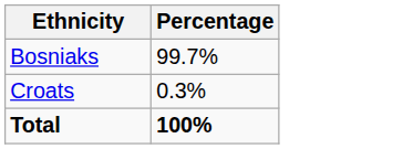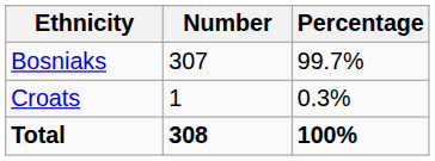+ column: Number | 307 | 1 | 308
